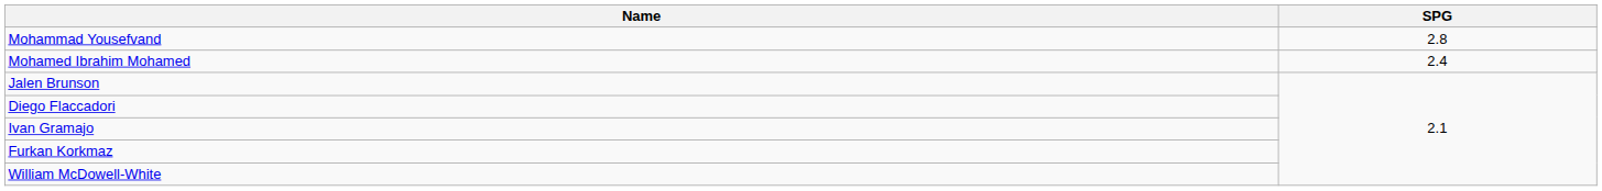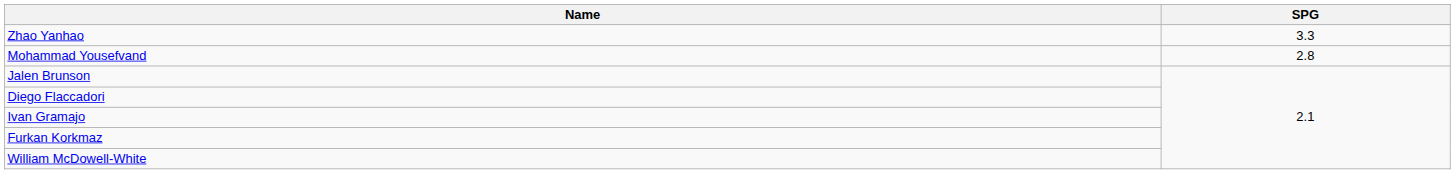+ row: Zhao Yanhao | 3.3
- row: Mohamed Ibrahim Mohamed | 2.4
